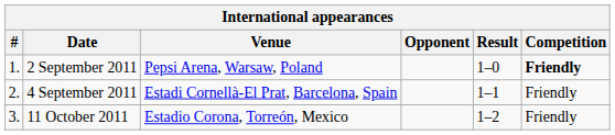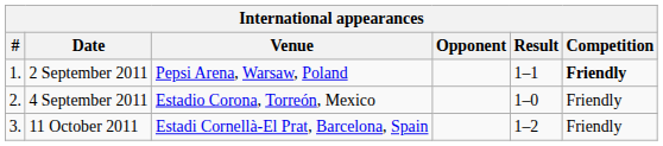2 September 2011 | Result: 1–0 -> 1–1
4 September 2011 | Venue: Estadi Cornellà-El Prat, Barcelona, Spain -> Estadio Corona, Torreón, Mexico
4 September 2011 | Result: 1–1 -> 1–0
11 October 2011 | Venue: Estadio Corona, Torreón, Mexico -> Estadi Cornellà-El Prat, Barcelona, Spain
